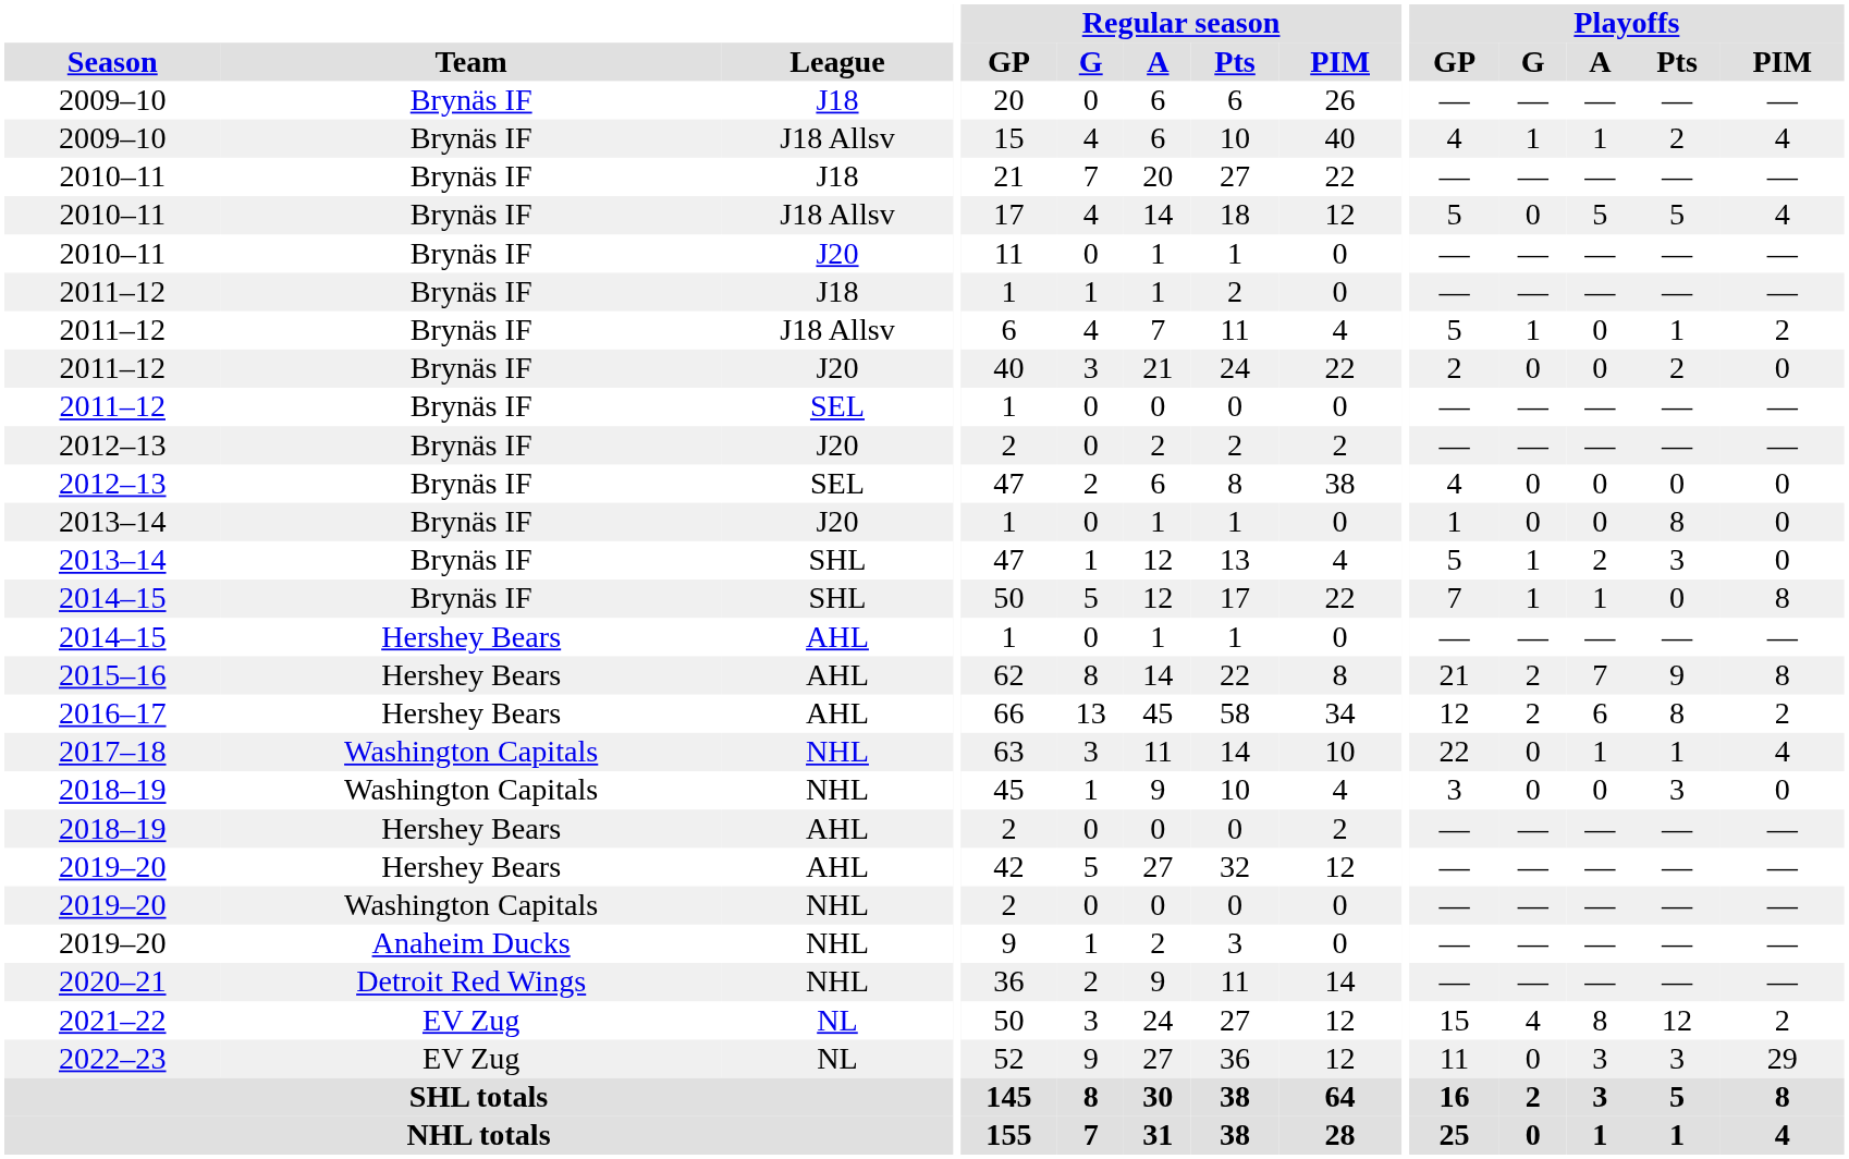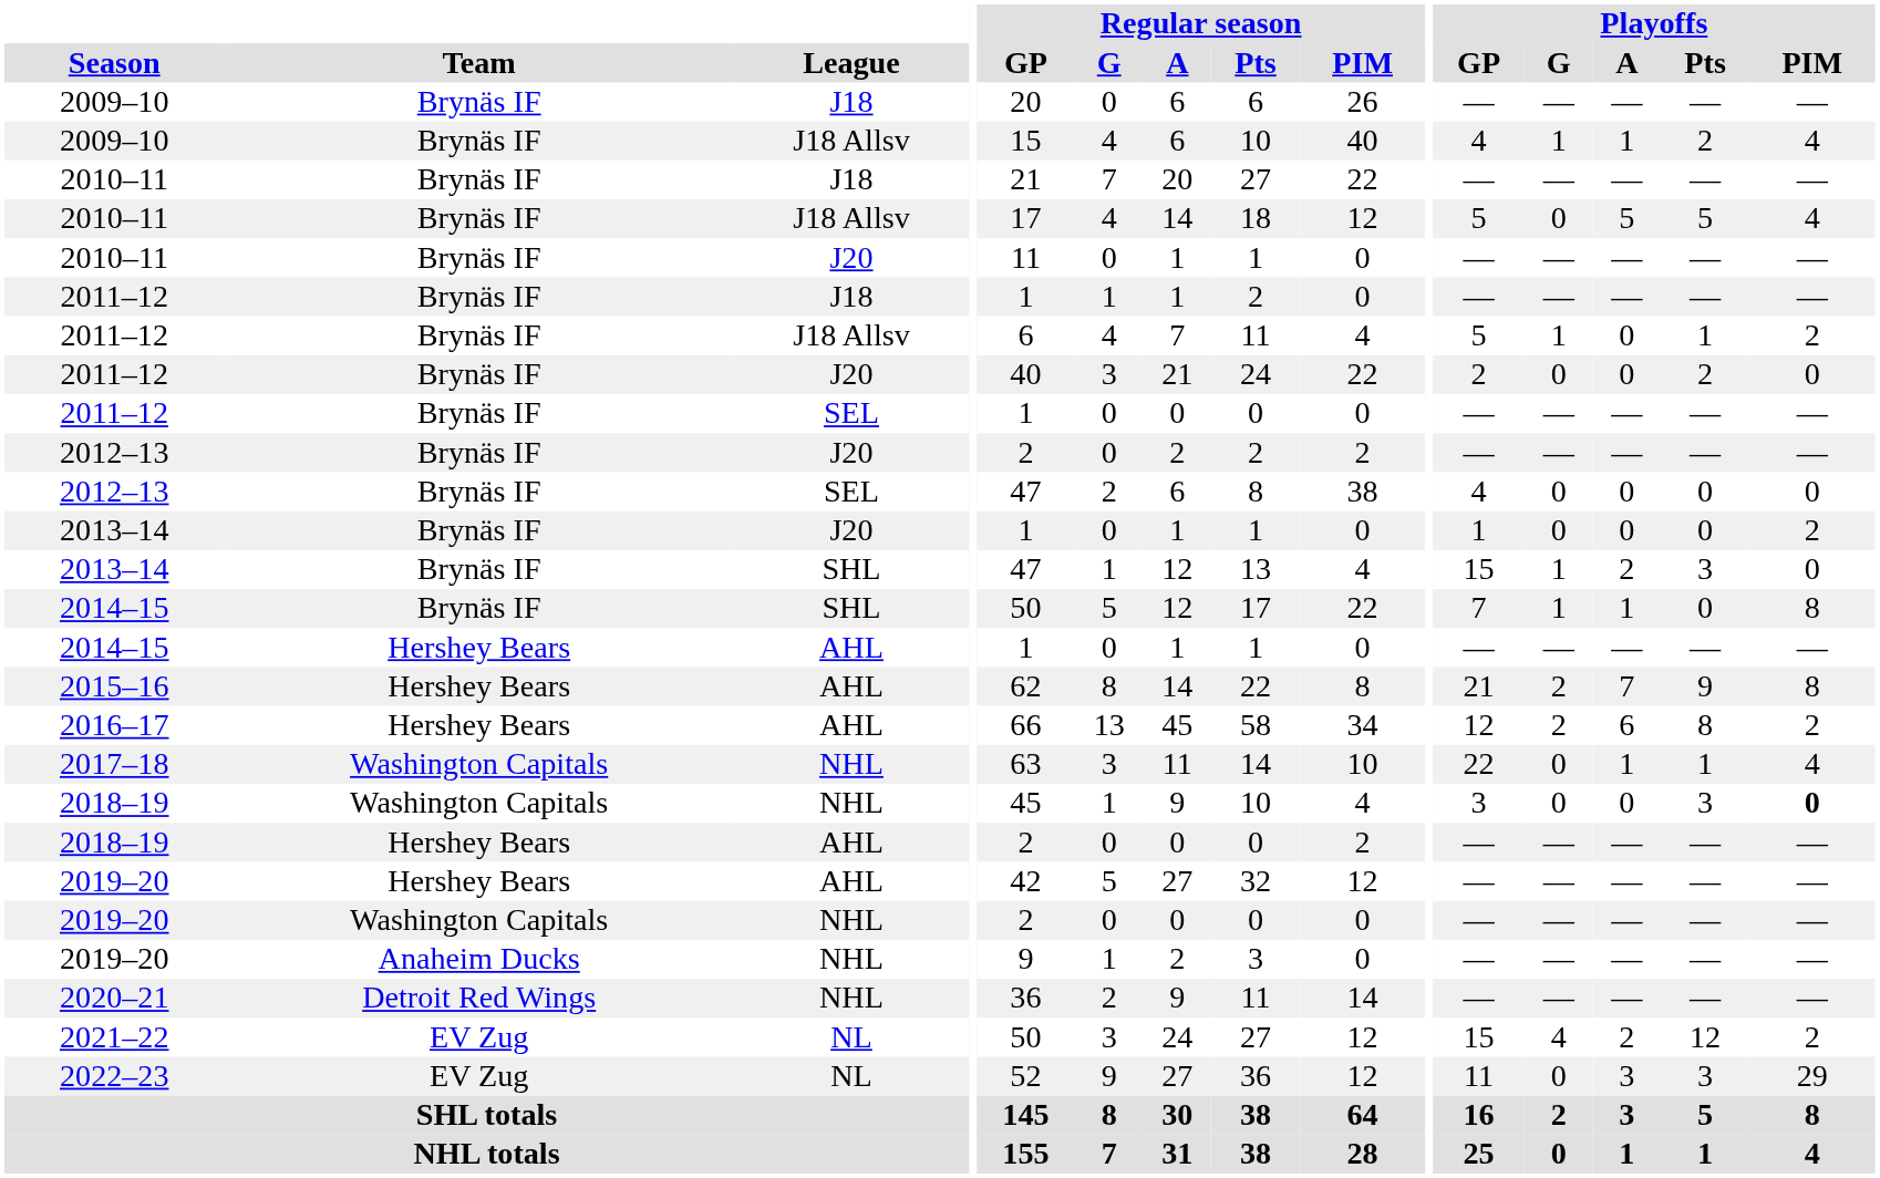2013–14 / J20 | Playoffs / Pts: 8 -> 0
2013–14 / J20 | Playoffs / PIM: 0 -> 2
2013–14 / SHL | Playoffs / GP: 5 -> 15
2018–19 / NHL | Playoffs / PIM: normal -> bold
2021–22 | Playoffs / A: 8 -> 2
